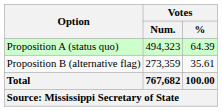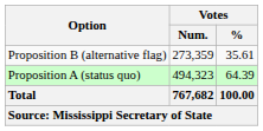rows swapped: Proposition A (status quo) <-> Proposition B (alternative flag)
